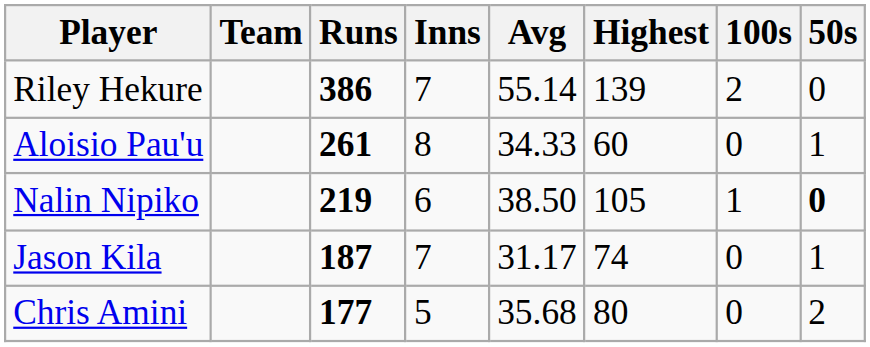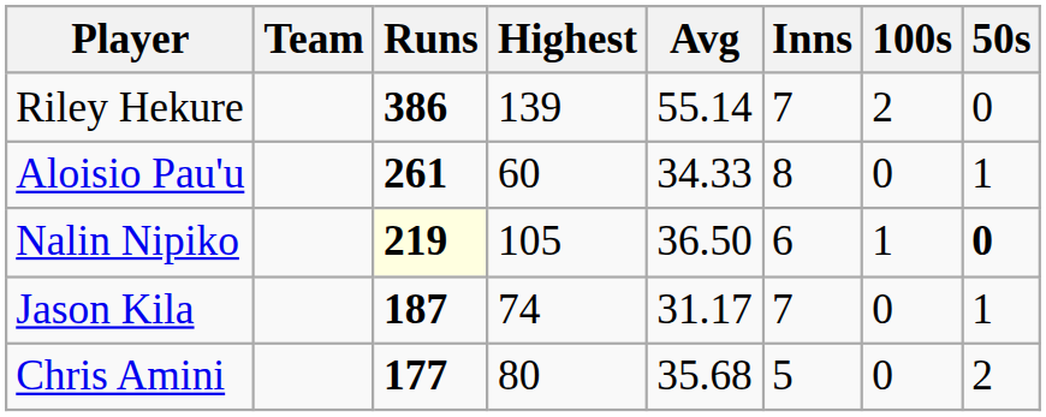columns swapped: Inns <-> Highest
Nalin Nipiko | Runs: no background -> lightyellow background
Nalin Nipiko | Avg: 38.50 -> 36.50
